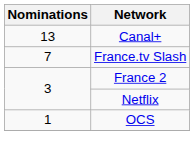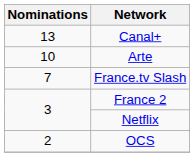+ row: 10 | Arte
OCS | Nominations: 1 -> 2
